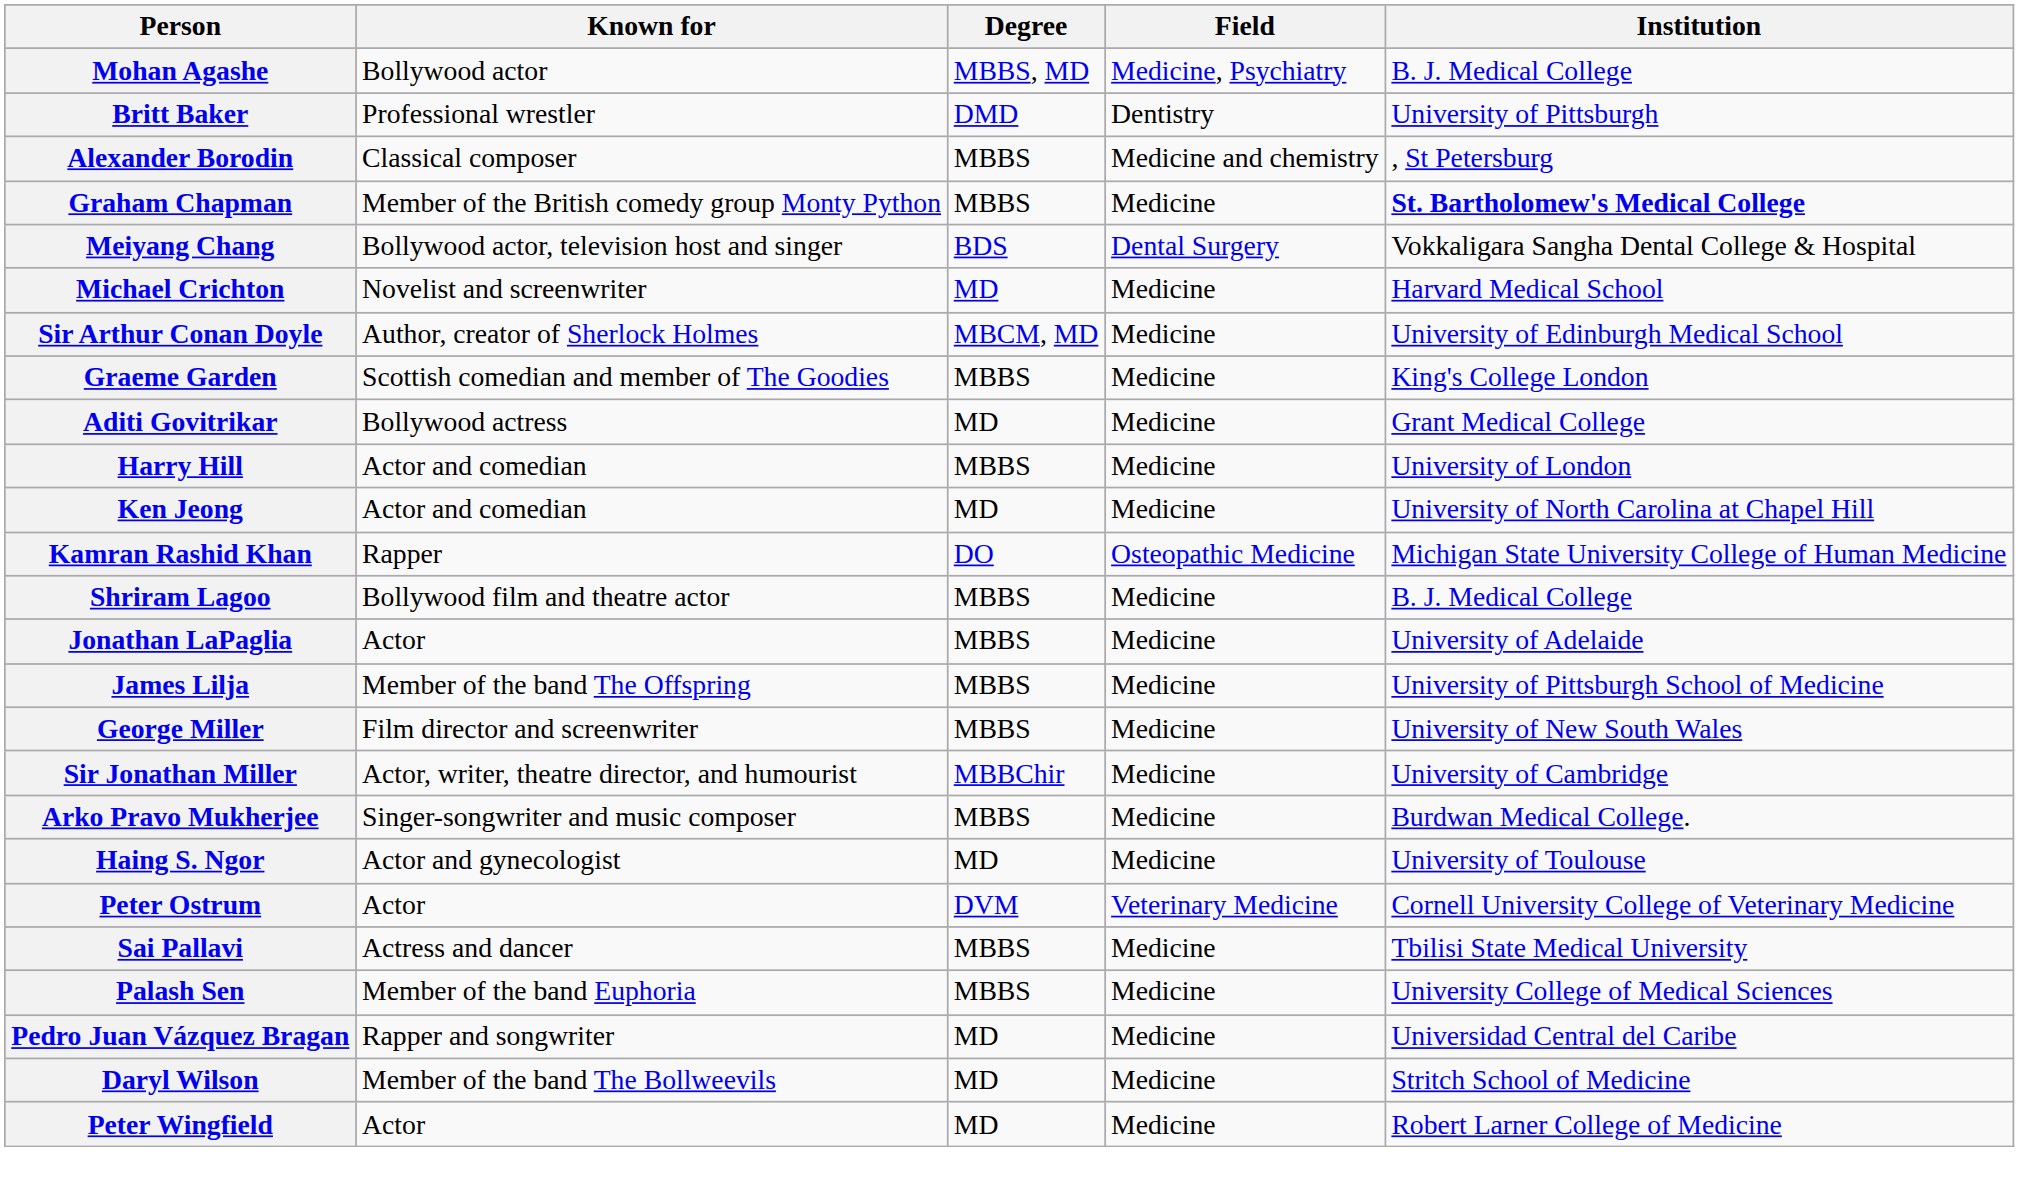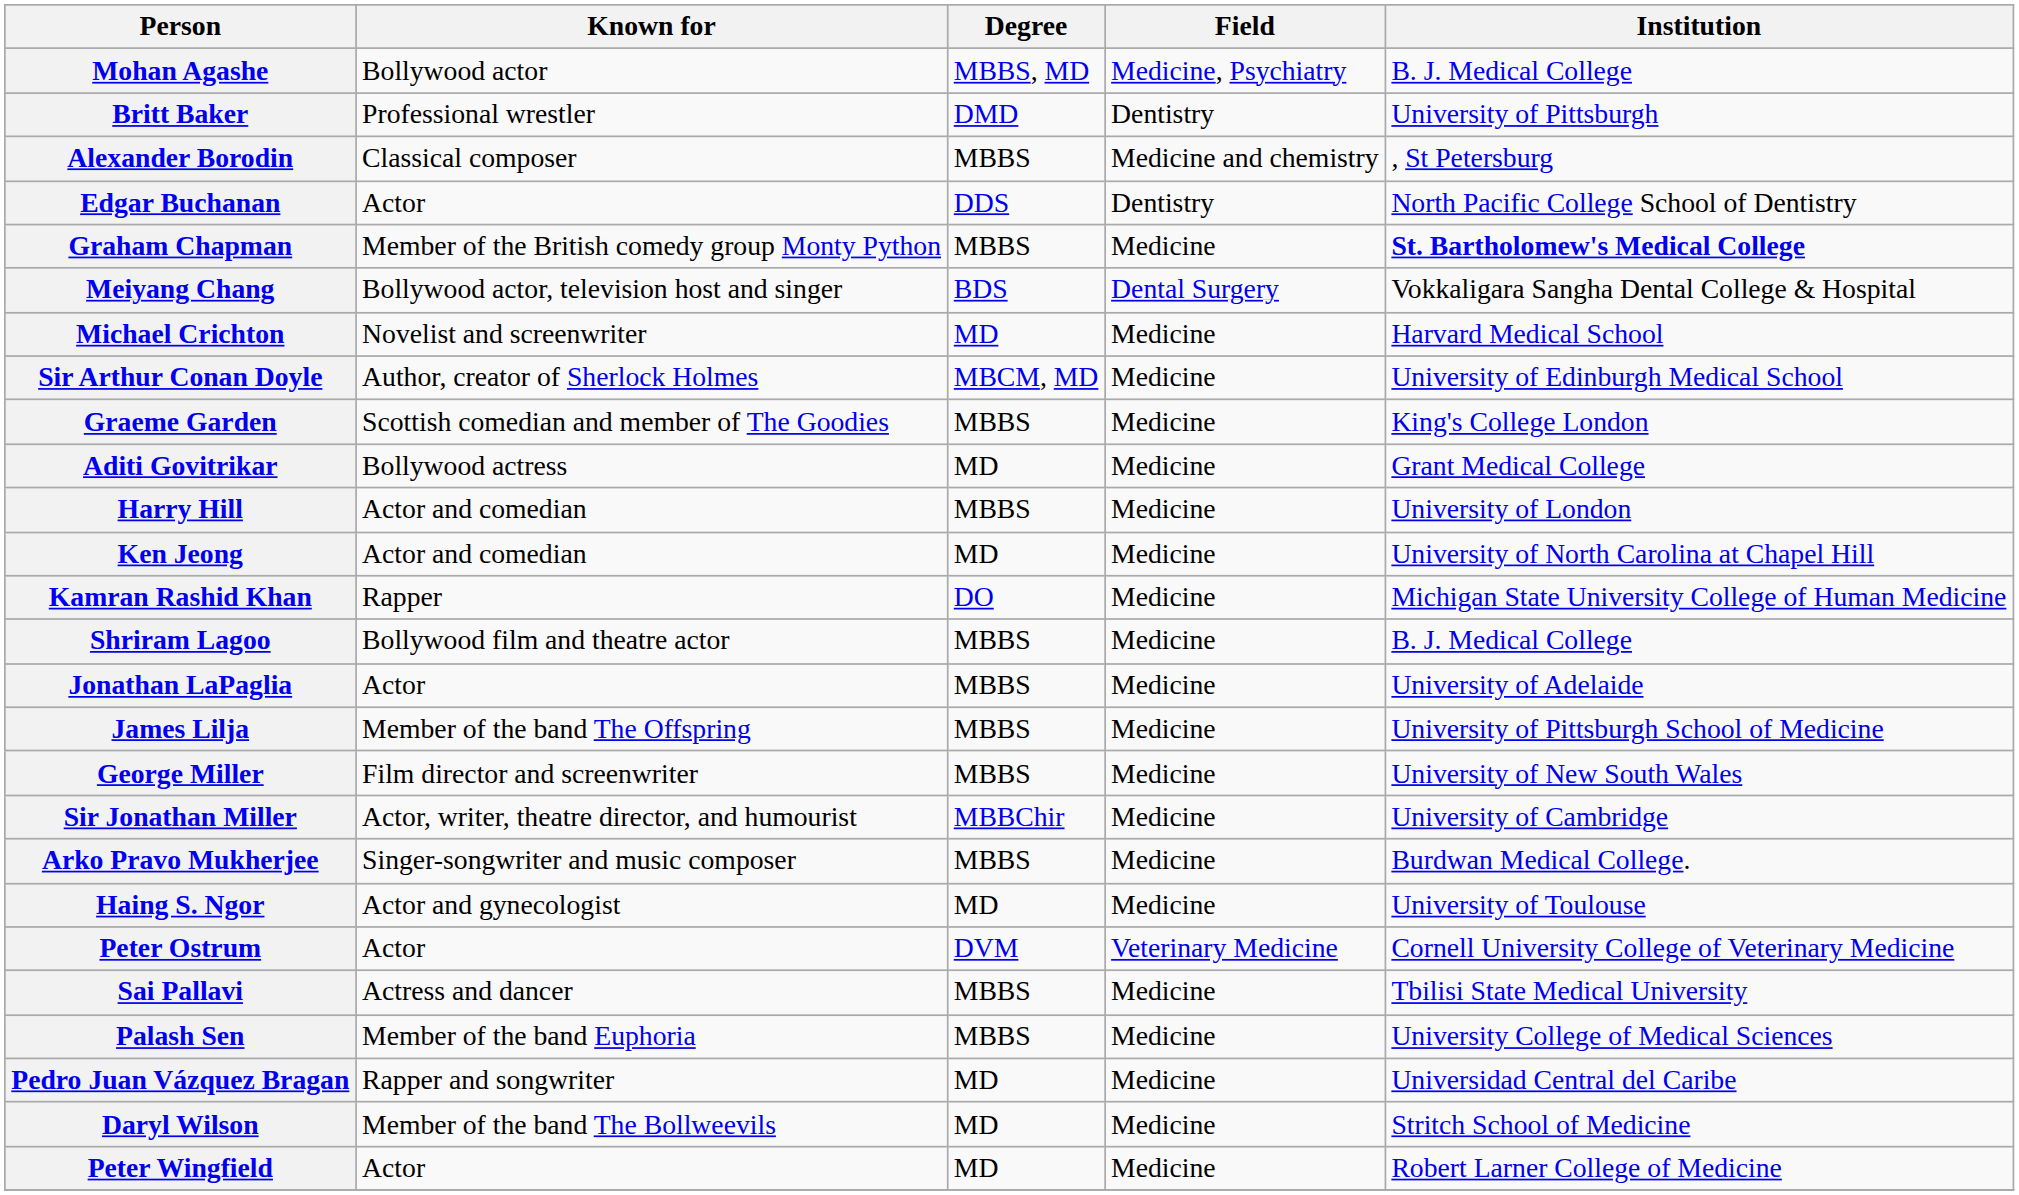+ row: Edgar Buchanan | Actor | DDS | Dentistry | North Pacific College School of Dentistry
Kamran Rashid Khan | Field: Osteopathic Medicine -> Medicine
